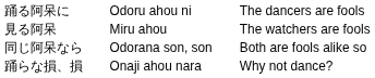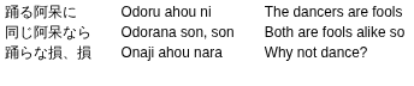- row: 見る阿呆 | Miru ahou | The watchers are fools
